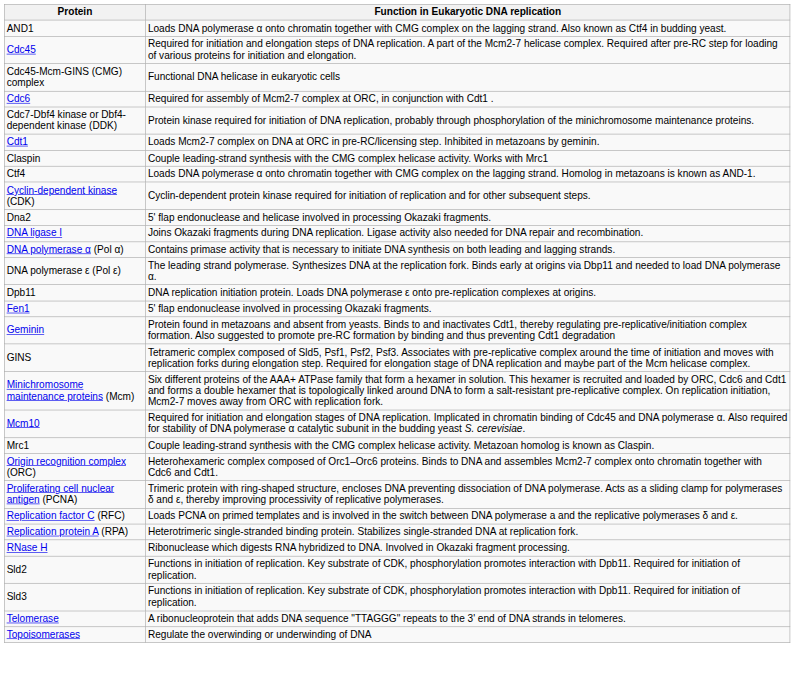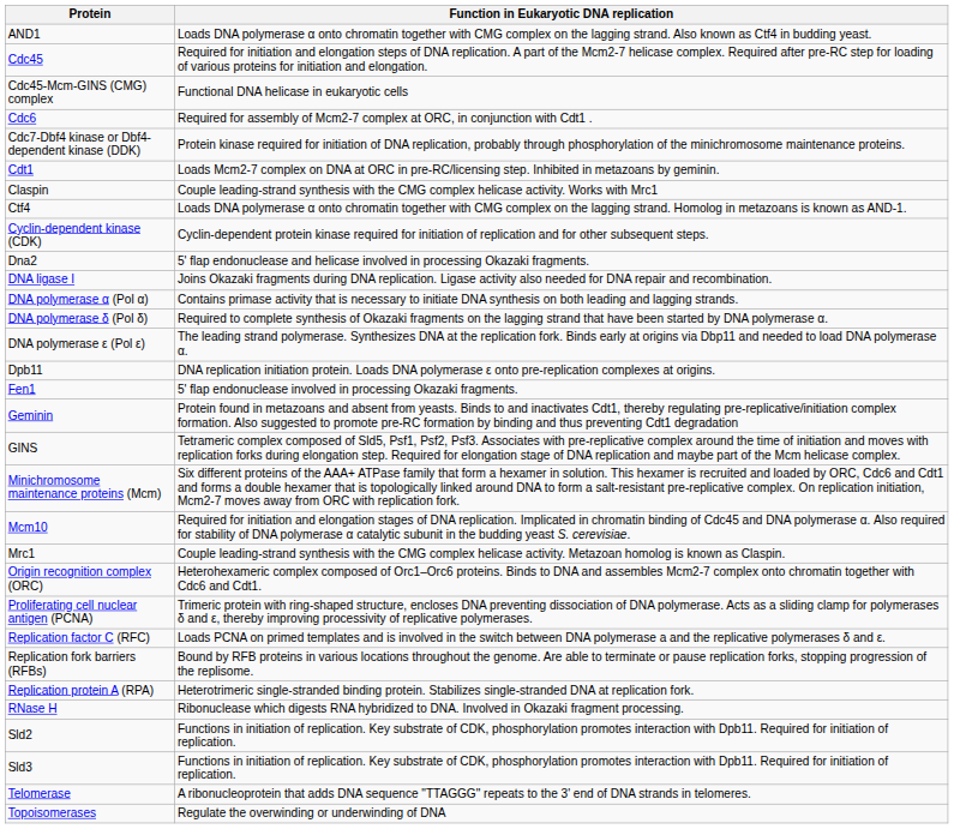+ row: DNA polymerase δ (Pol δ) | Required to complete synthesis of Okazaki fragments on the lagging strand that have been started by DNA polymerase α.
+ row: Replication fork barriers (RFBs) | Bound by RFB proteins in various locations throughout the genome. Are able to terminate or pause replication forks, stopping progression of the replisome.
